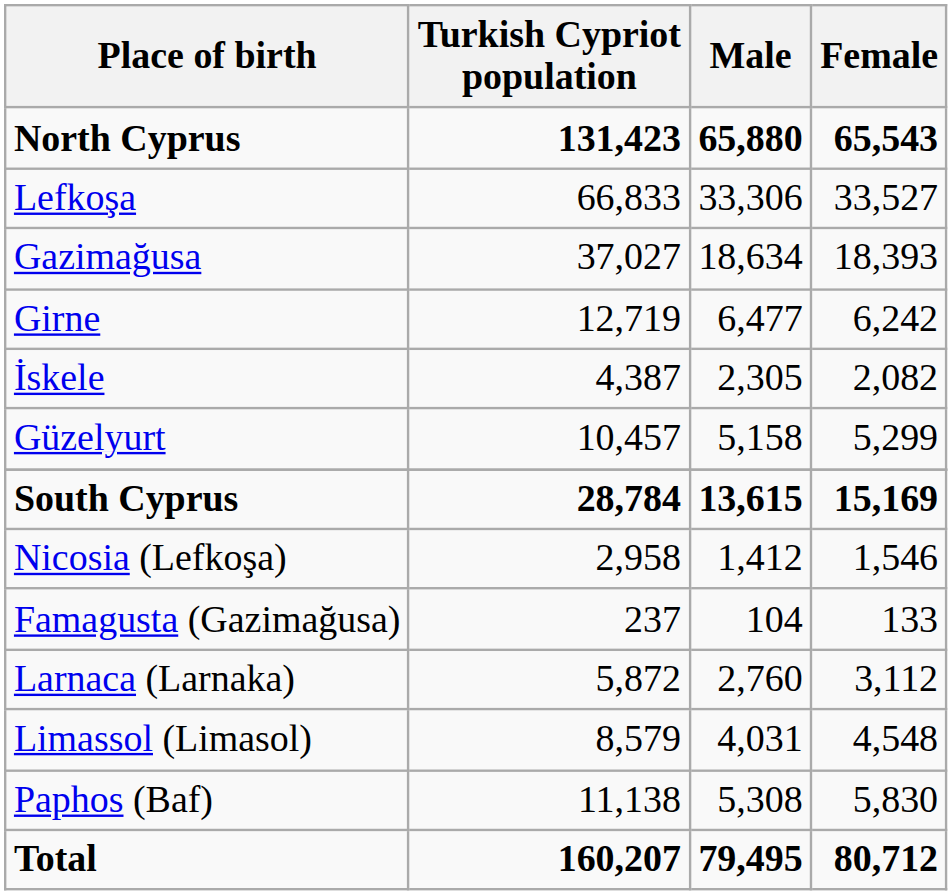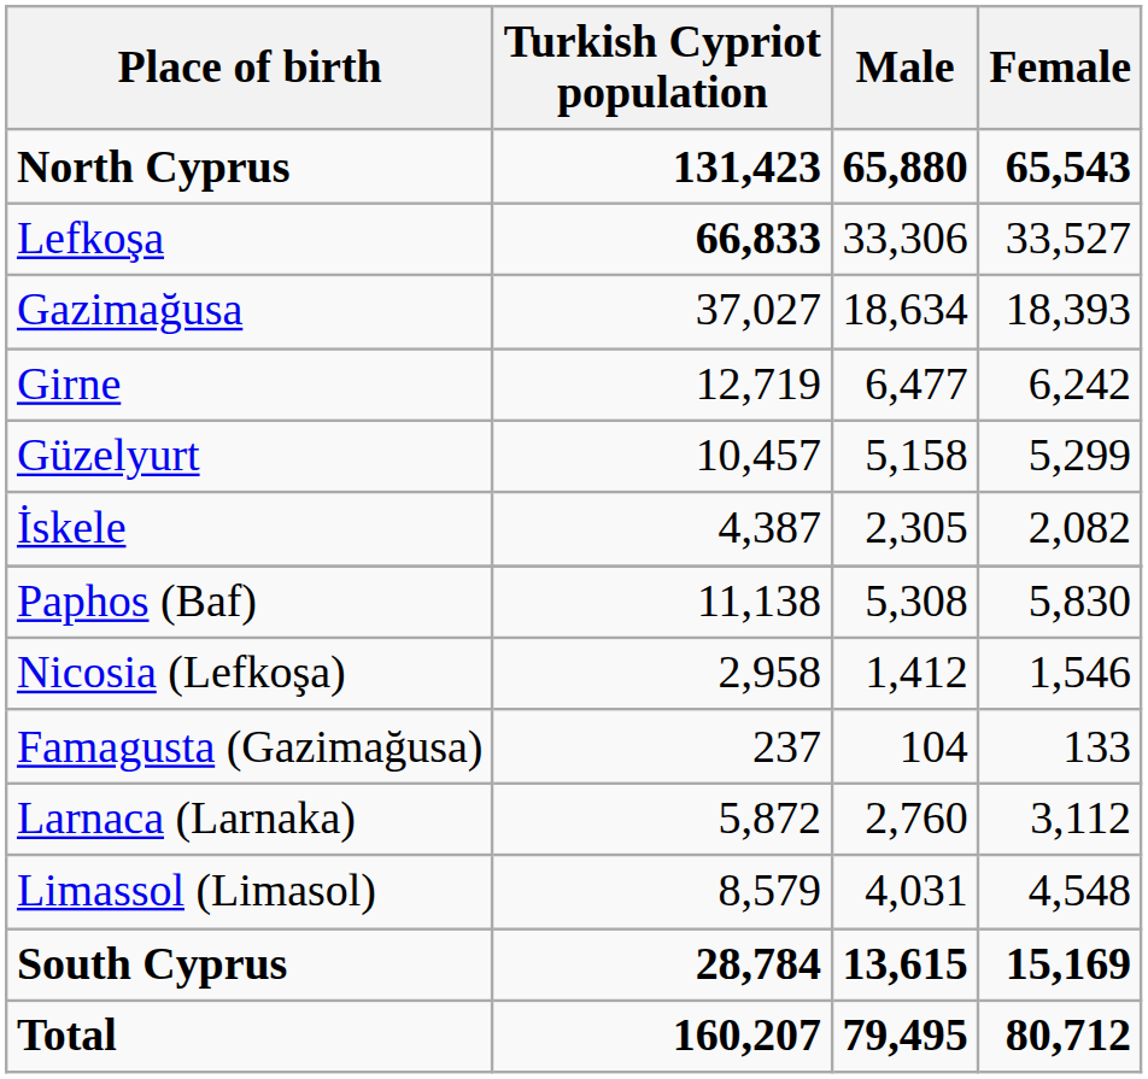Lefkoşa | Turkish Cypriot population: normal -> bold
rows swapped: Güzelyurt <-> İskele
rows swapped: South Cyprus <-> Paphos (Baf)
